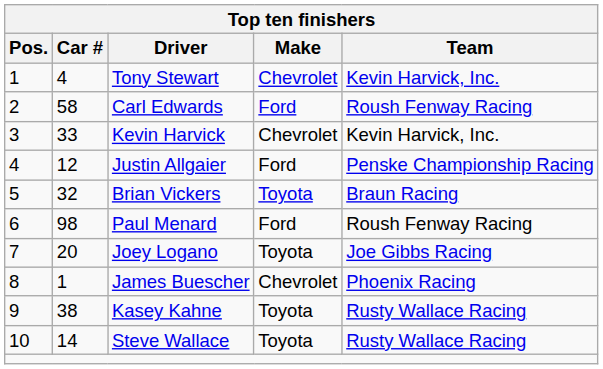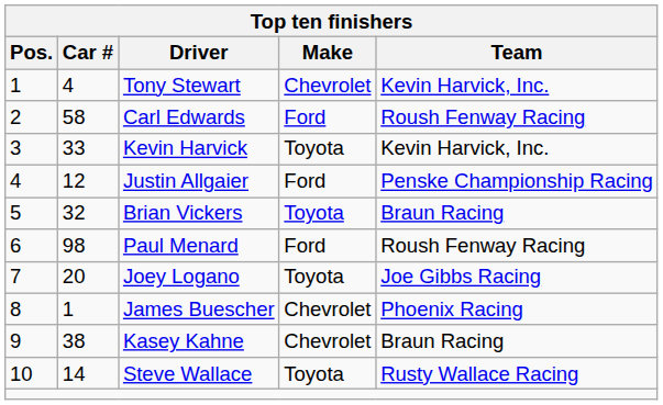Kevin Harvick | Make: Chevrolet -> Toyota
Kasey Kahne | Make: Toyota -> Chevrolet
Kasey Kahne | Team: Rusty Wallace Racing -> Braun Racing
